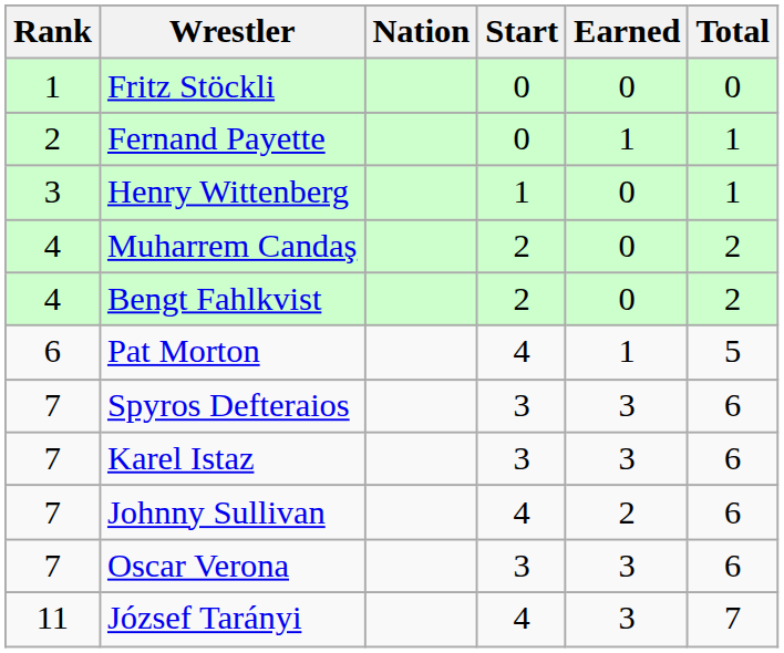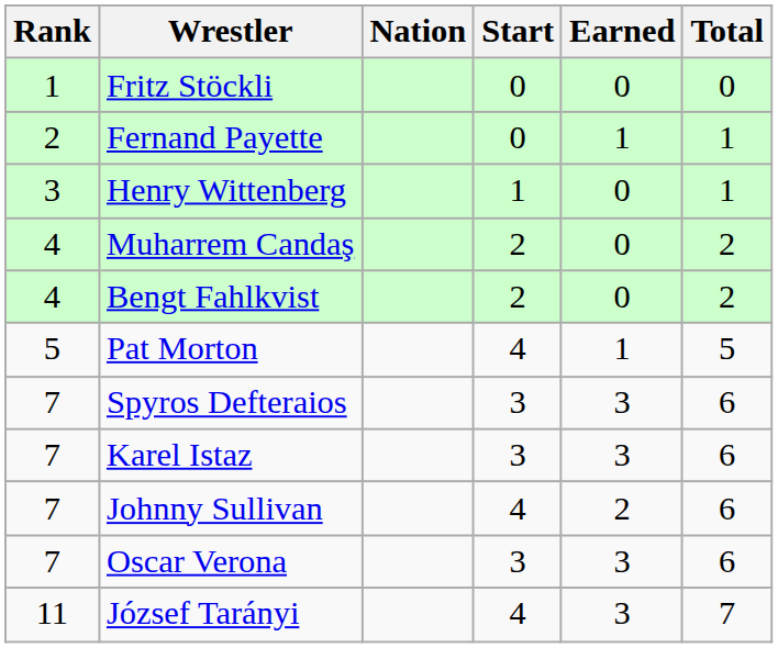Pat Morton | Rank: 6 -> 5
